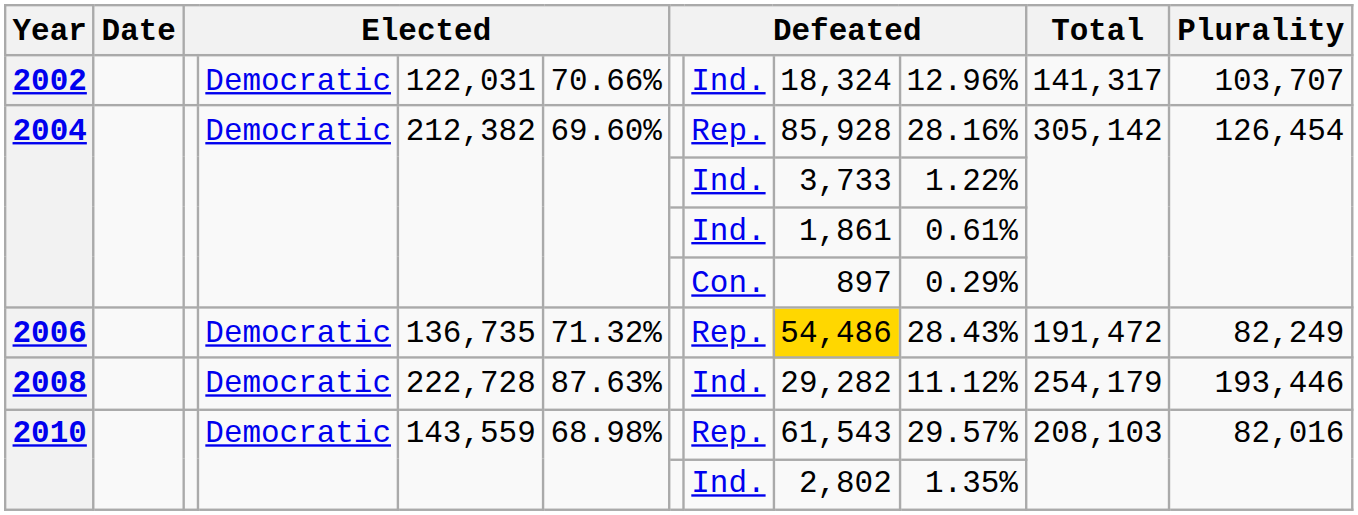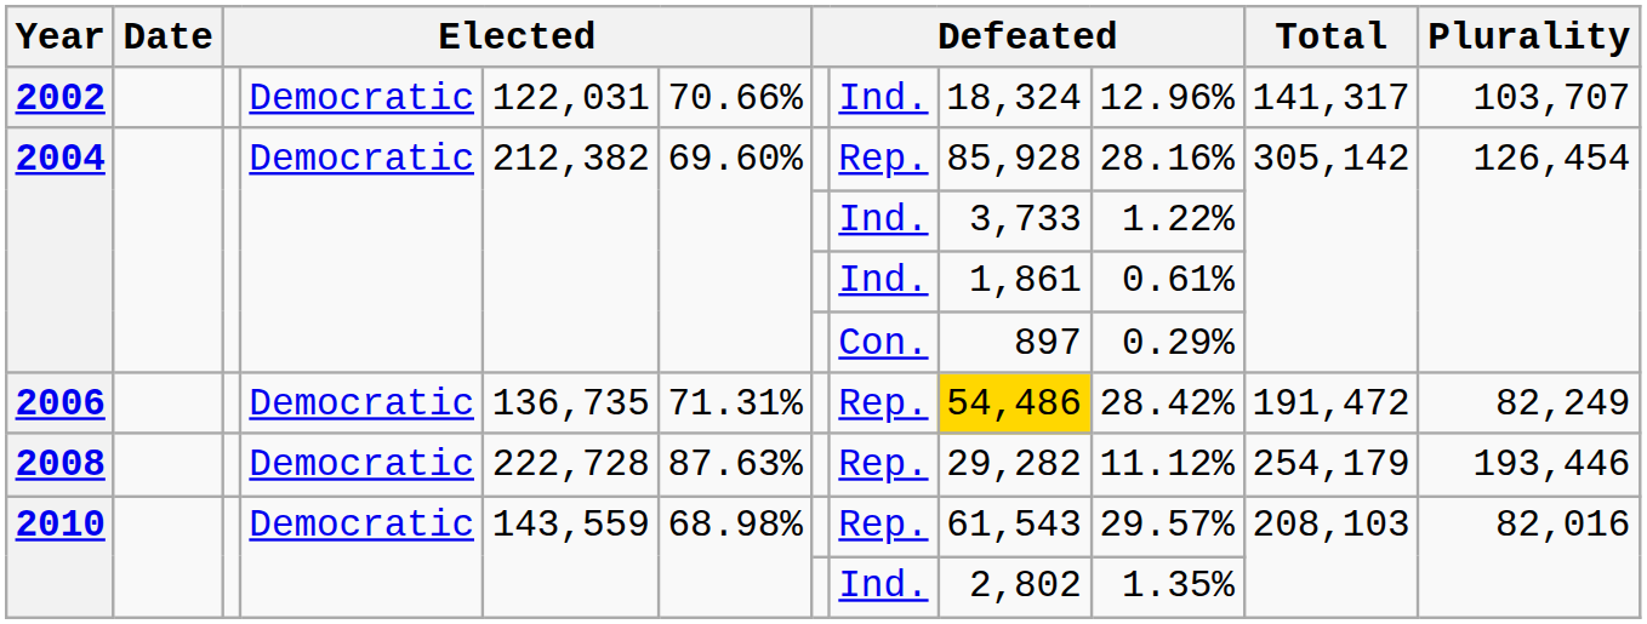2006 | column 6: 71.32% -> 71.31%
2006 | column 10: 28.43% -> 28.42%
2008 | column 8: Ind. -> Rep.
